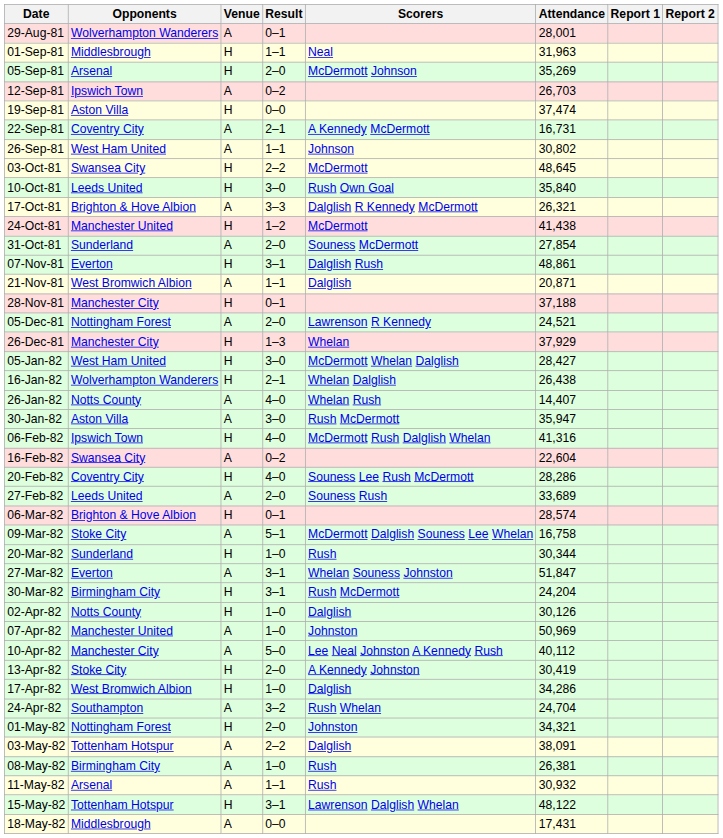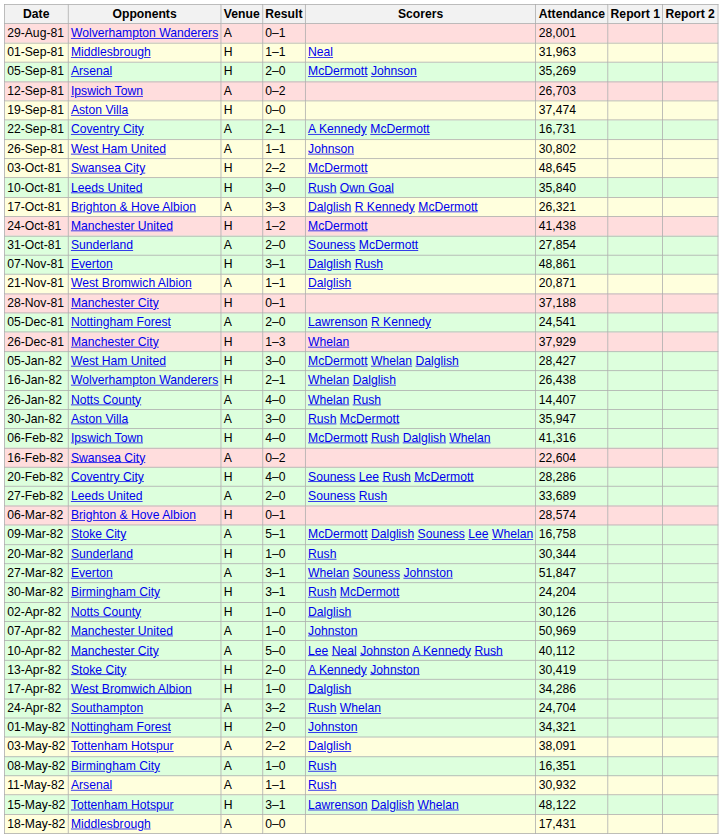05-Dec-81 | Attendance: 24,521 -> 24,541
08-May-82 | Attendance: 26,381 -> 16,351
